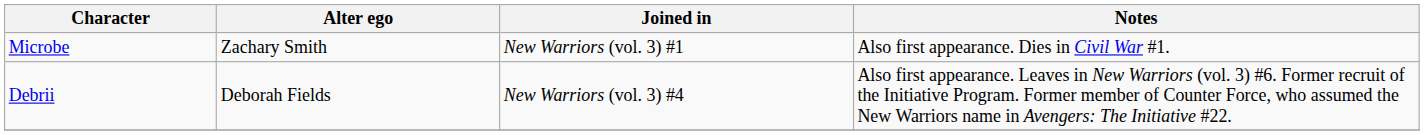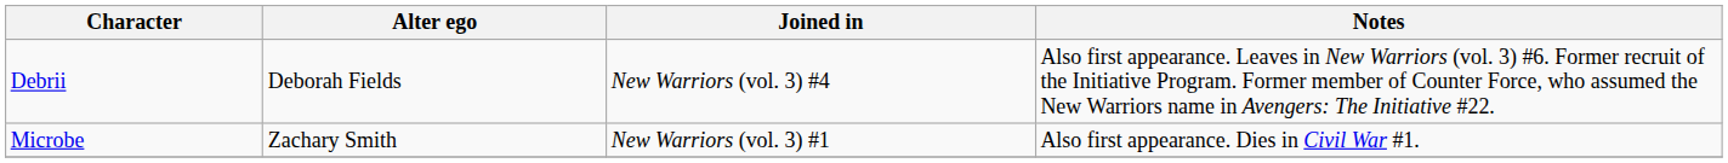rows swapped: Microbe <-> Debrii
